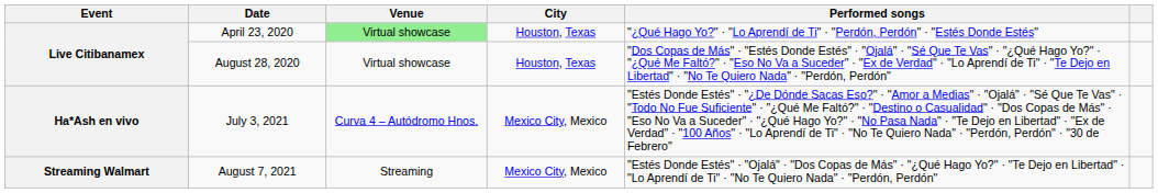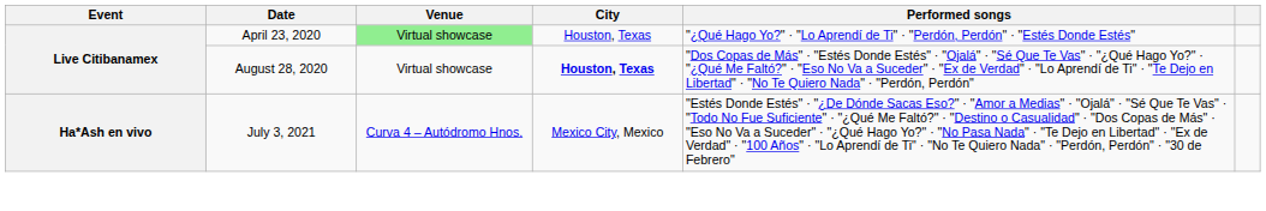August 28, 2020 | City: normal -> bold
- row: Streaming Walmart | August 7, 2021 | Streaming | Mexico City, Mexico | "Estés Donde Estés" · "Ojalá" · "Dos Copas de Más" · "¿Qué Hago Yo?" · "Te Dejo en Libertad" · "Lo Aprendí de Ti" · "No Te Quiero Nada" · "Perdón, Perdón"
